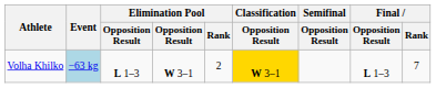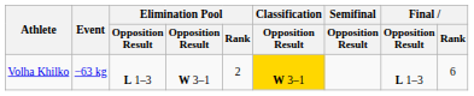Volha Khilko | Event: lightblue background -> no background
Volha Khilko | Final / Rank: 7 -> 6
